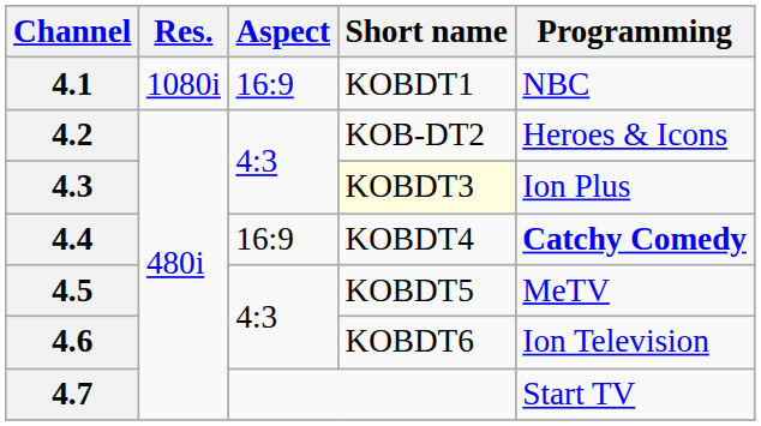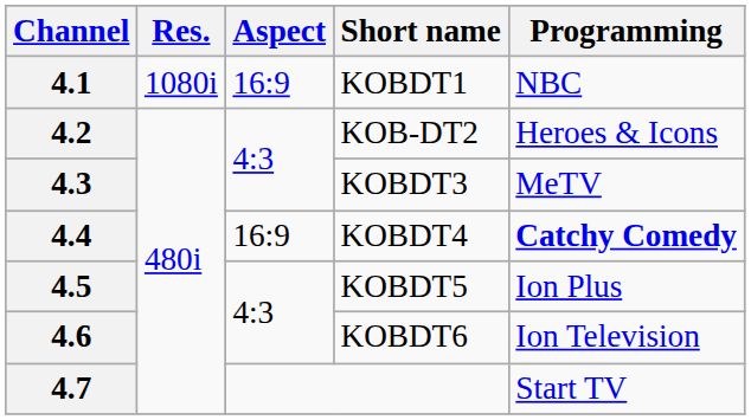4.3 | Short name: lightyellow background -> no background
4.3 | Programming: Ion Plus -> MeTV
4.5 | Programming: MeTV -> Ion Plus
